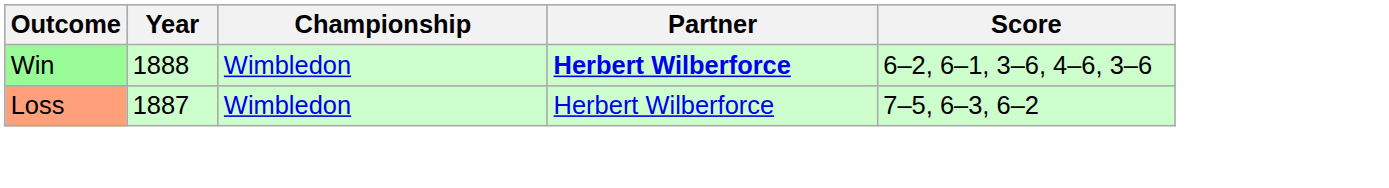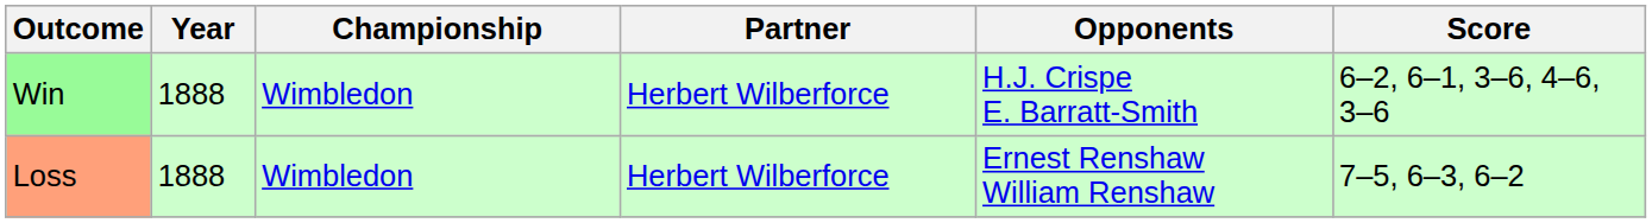+ column: Opponents | H.J. Crispe E. Barratt-Smith | Ernest Renshaw William Renshaw
Win | Partner: bold -> normal
Loss | Year: 1887 -> 1888
